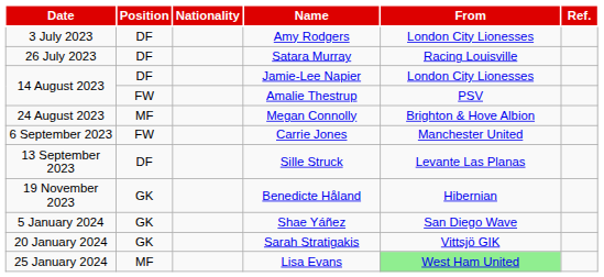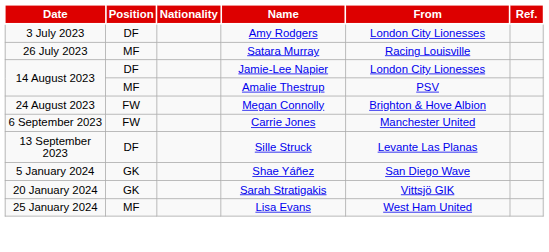Satara Murray | Position: DF -> MF
Amalie Thestrup | Position: FW -> MF
Megan Connolly | Position: MF -> FW
- row: 19 November 2023 | GK | Benedicte Håland | Hibernian
Lisa Evans | From: lightgreen background -> no background
